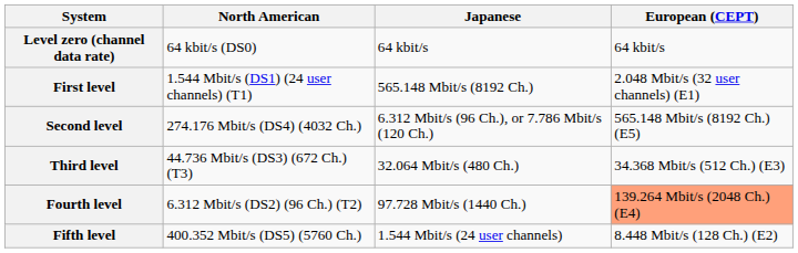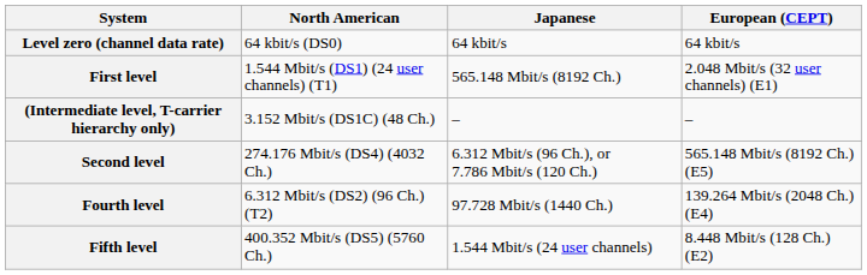+ row: (Intermediate level, T-carrier hierarchy only) | 3.152 Mbit/s (DS1C) (48 Ch.) | – | –
- row: Third level | 44.736 Mbit/s (DS3) (672 Ch.) (T3) | 32.064 Mbit/s (480 Ch.) | 34.368 Mbit/s (512 Ch.) (E3)
Fourth level | European (CEPT): lightsalmon background -> no background
